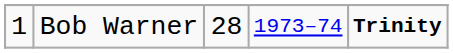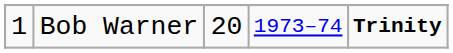Bob Warner | column 3: 28 -> 20
